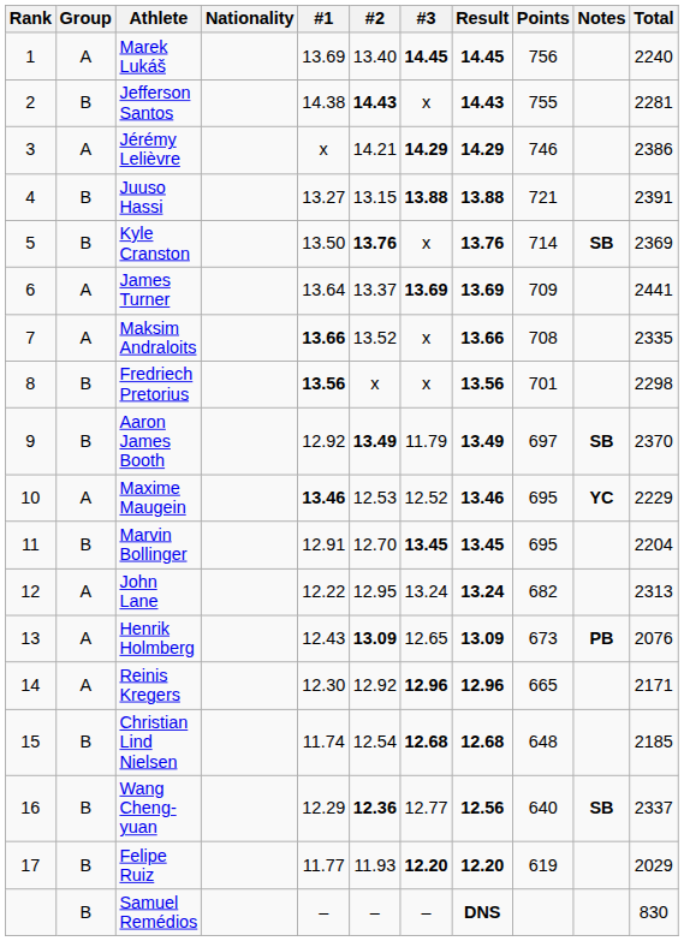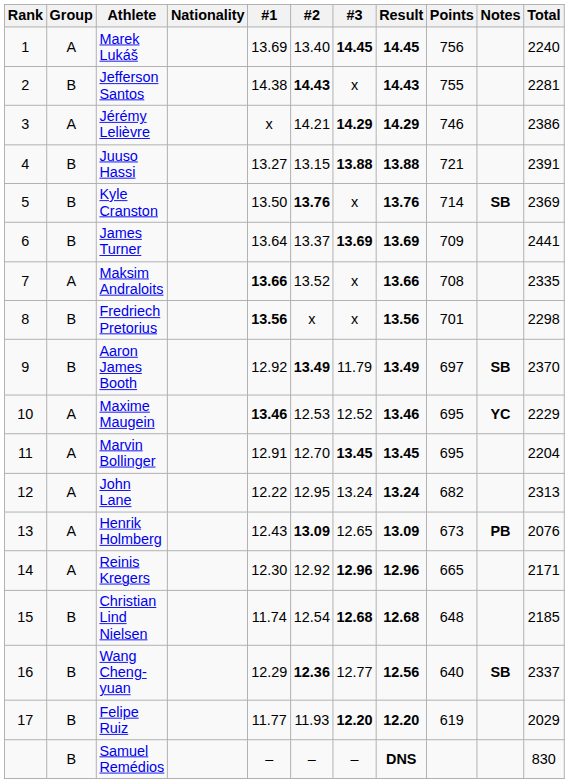James Turner | Group: A -> B
Marvin Bollinger | Group: B -> A
